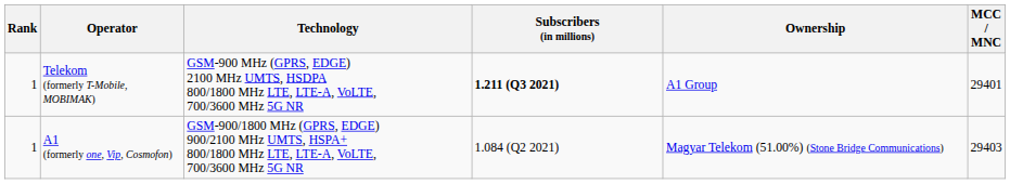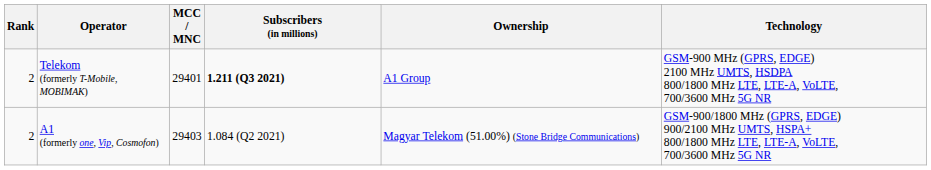columns swapped: Technology <-> MCC / MNC
Telekom (formerly T-Mobile, MOBIMAK) | Rank: 1 -> 2
A1 (formerly one, Vip, Cosmofon) | Rank: 1 -> 2
